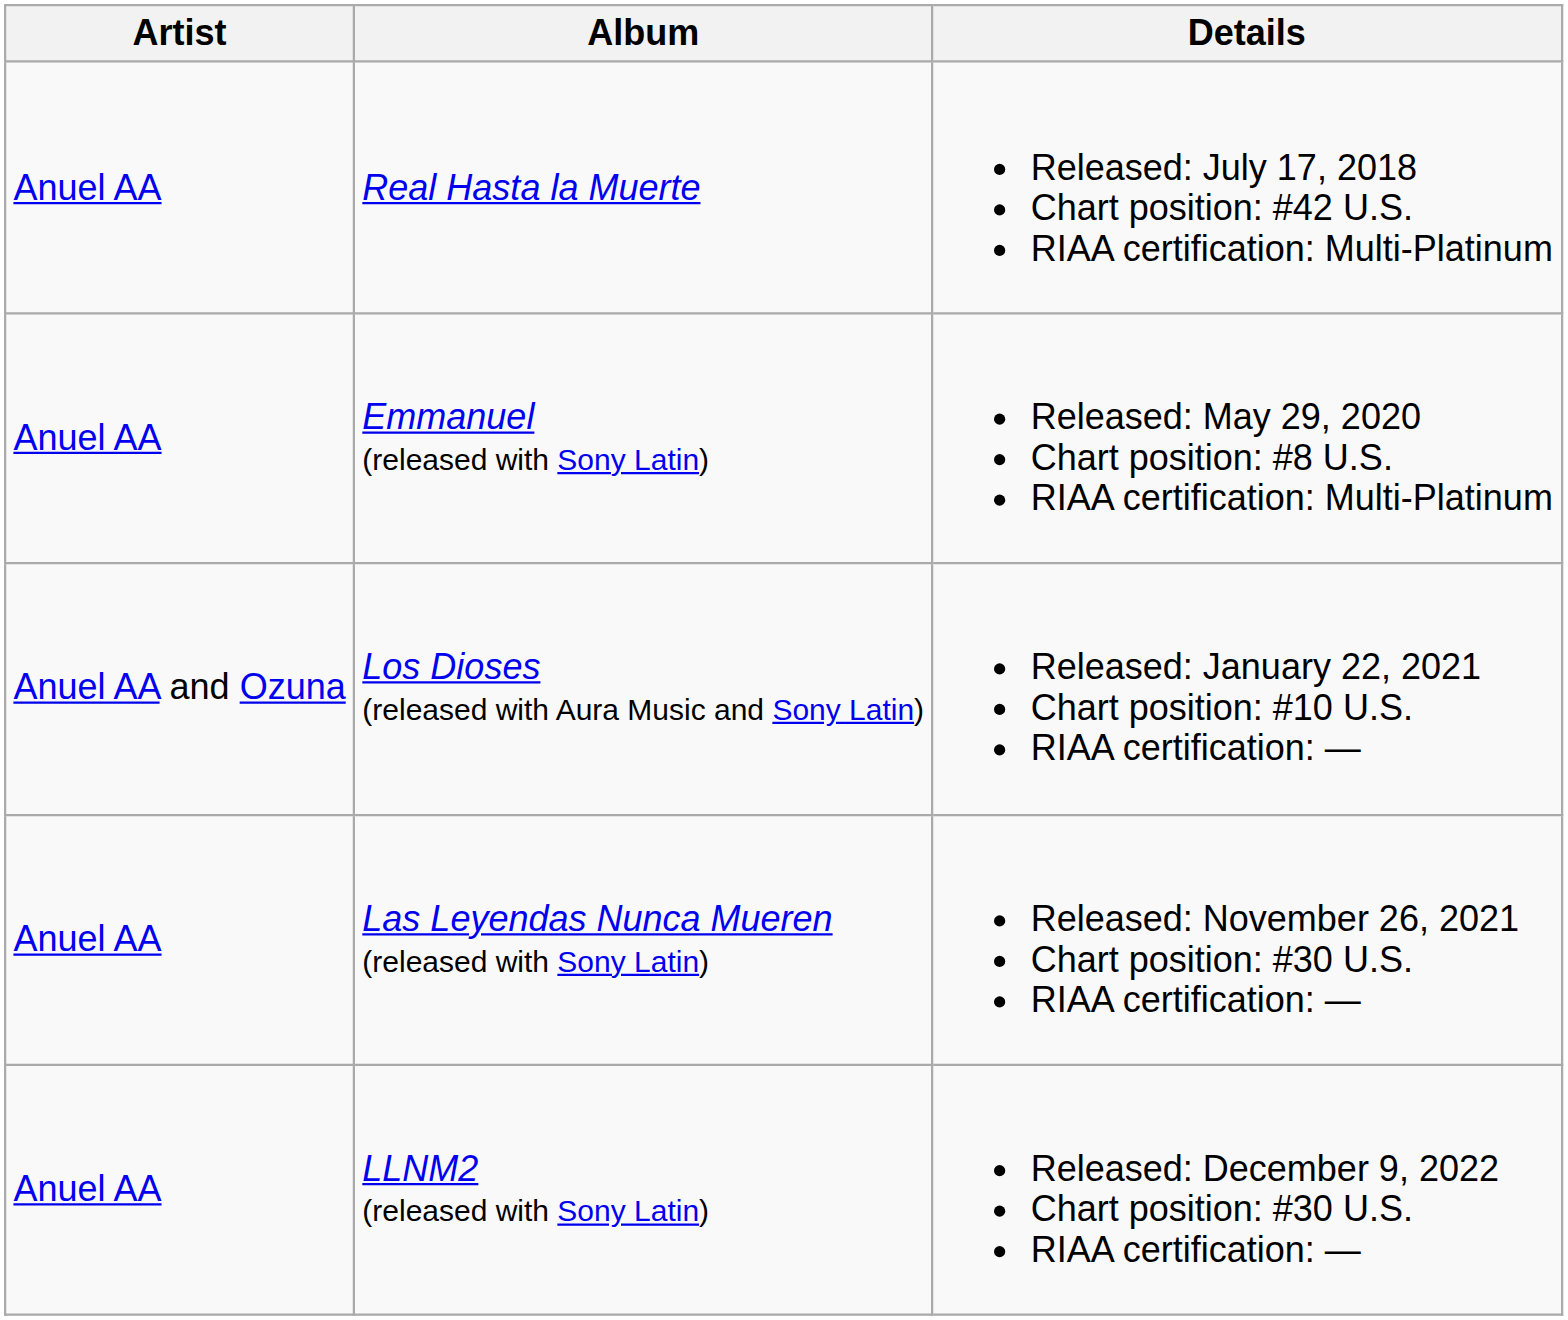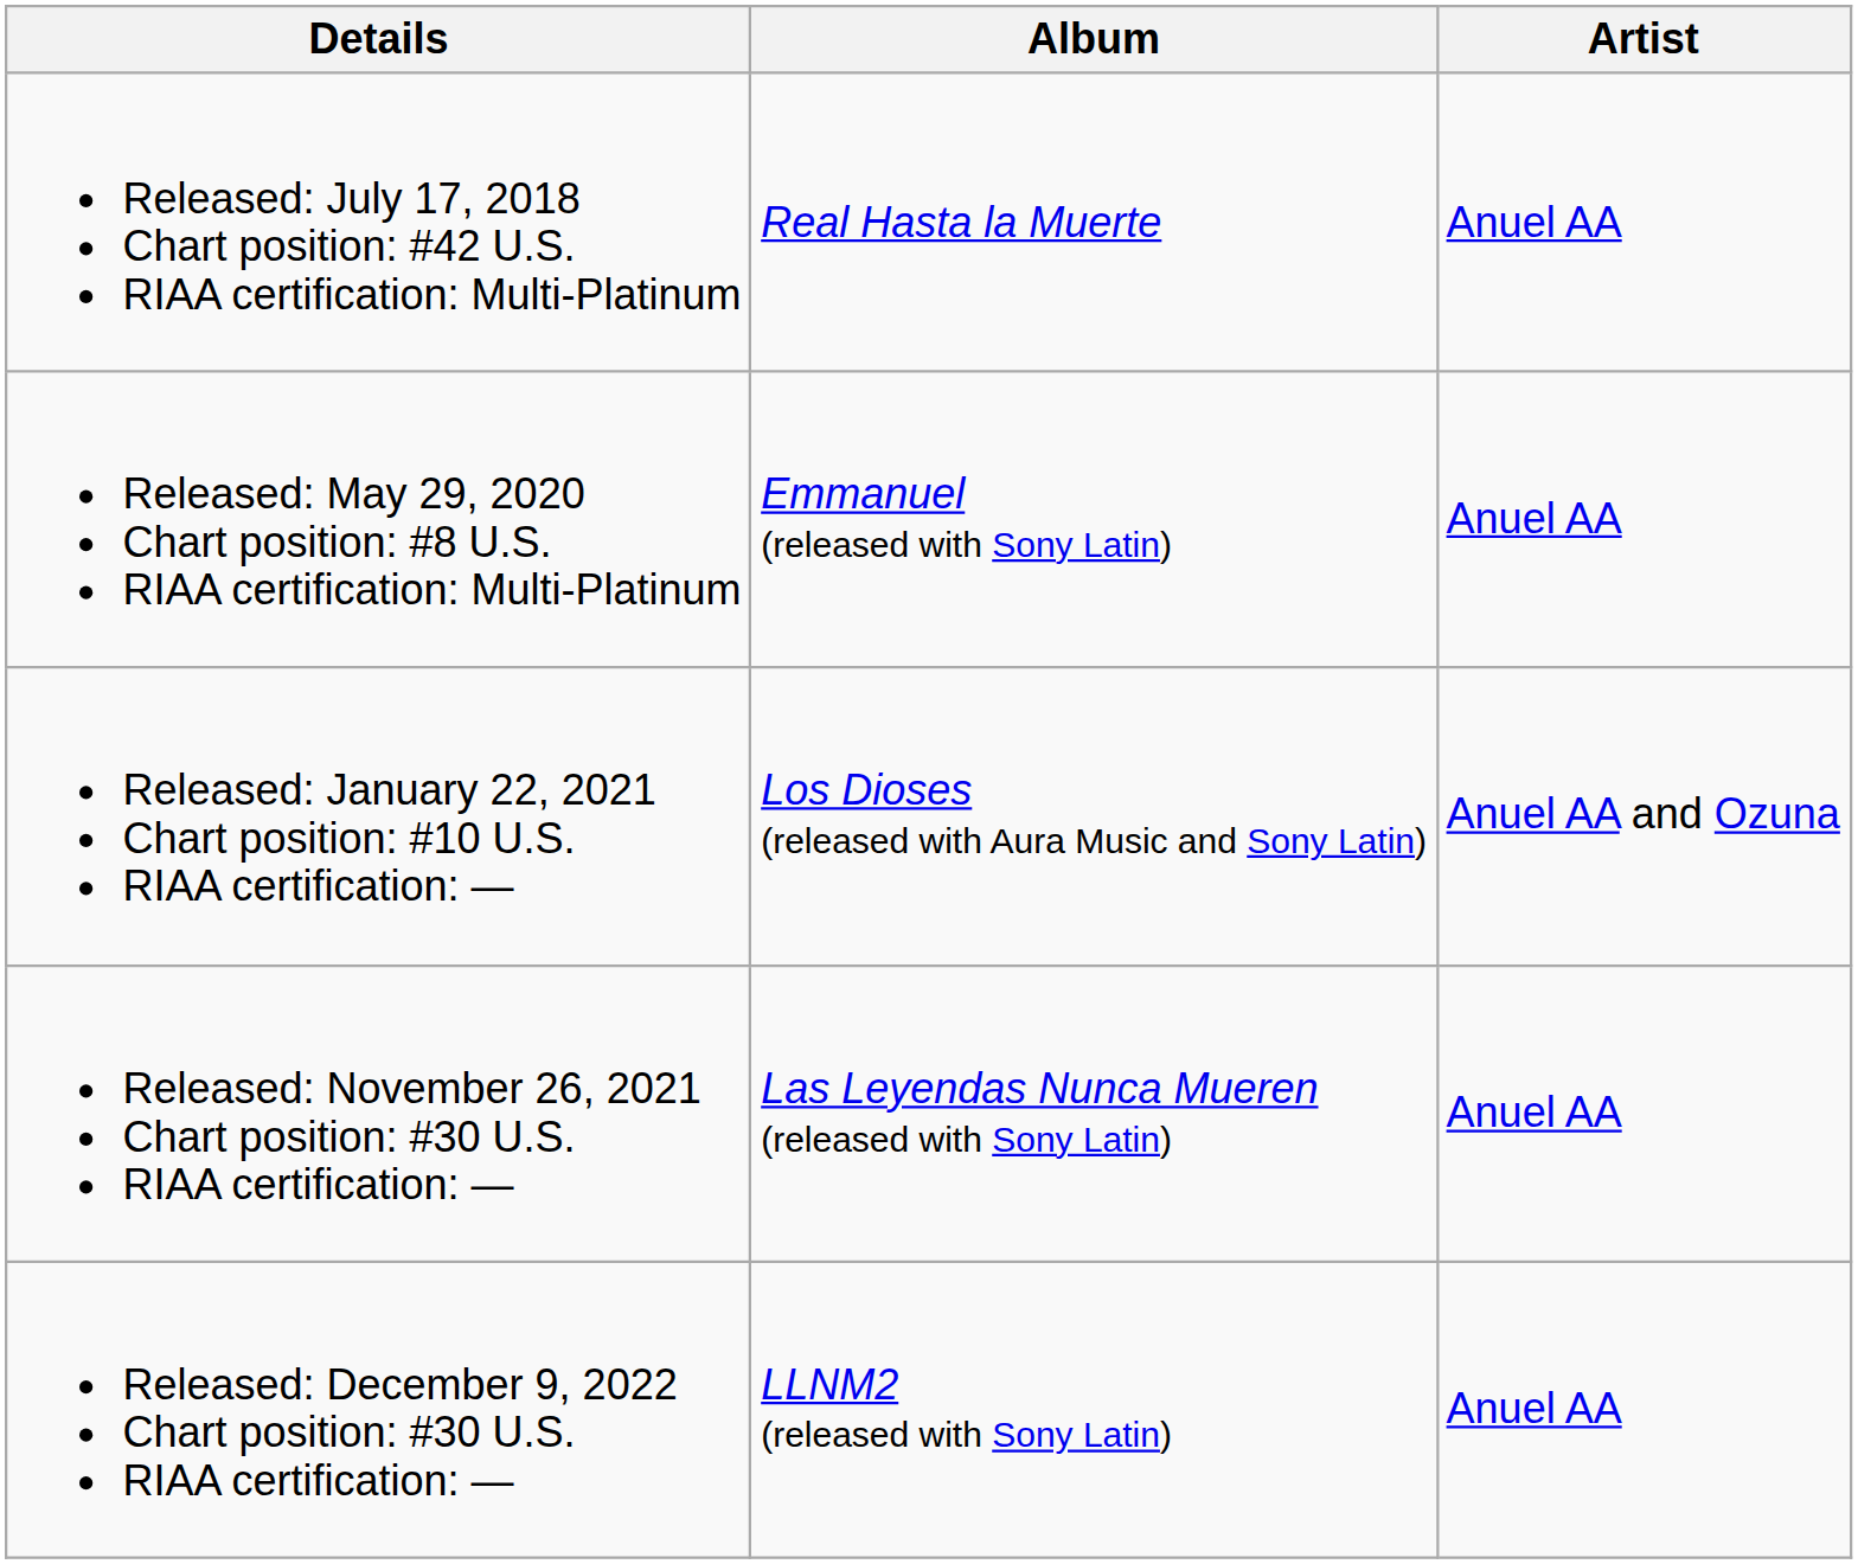columns swapped: Artist <-> Details
